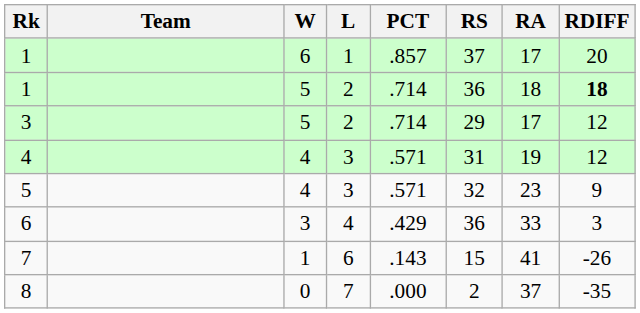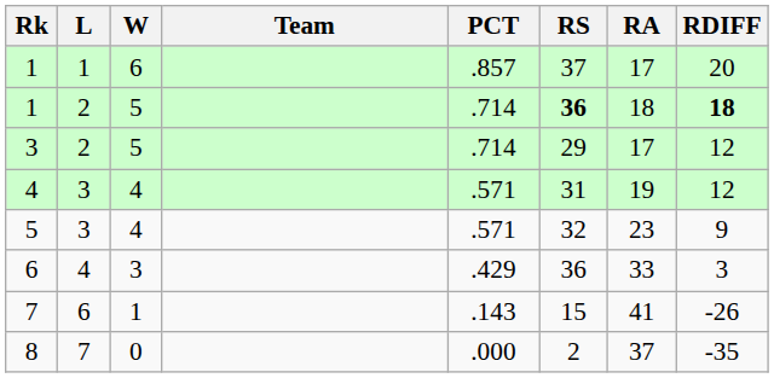columns swapped: Team <-> L
1 / 5 | RS: normal -> bold
